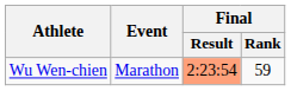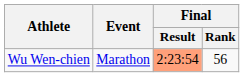Wu Wen-chien | Final / Rank: 59 -> 56
